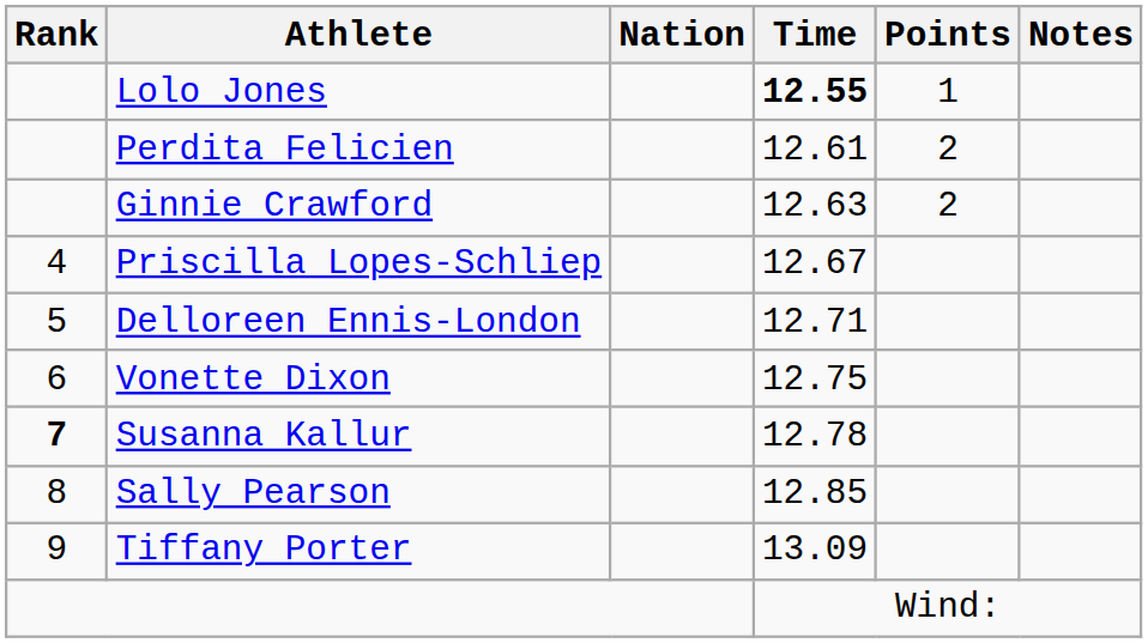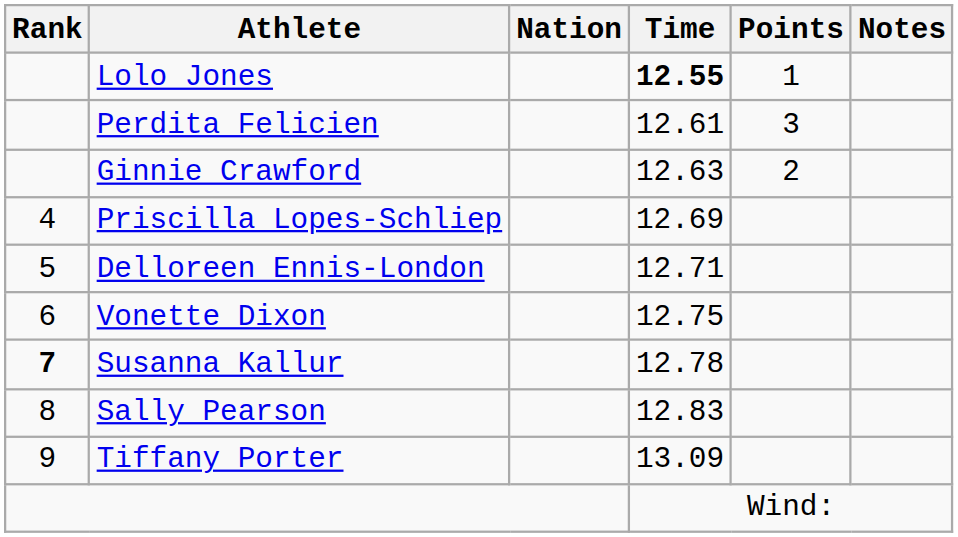Perdita Felicien | Points: 2 -> 3
Priscilla Lopes-Schliep | Time: 12.67 -> 12.69
Sally Pearson | Time: 12.85 -> 12.83
